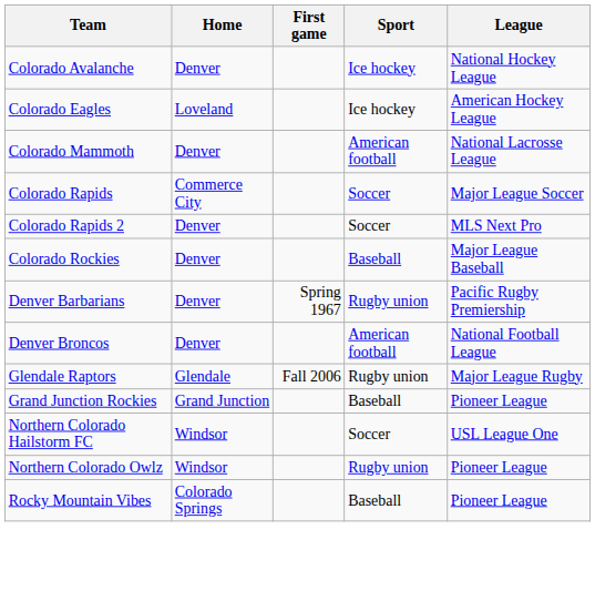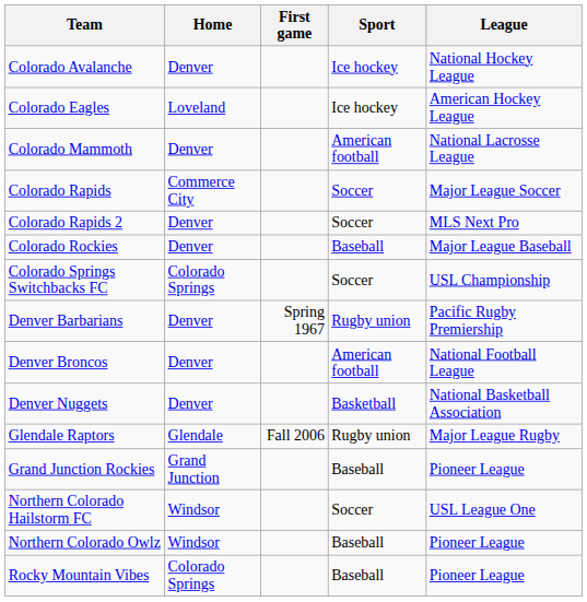+ row: Colorado Springs Switchbacks FC | Colorado Springs | Soccer | USL Championship
+ row: Denver Nuggets | Denver | Basketball | National Basketball Association
Northern Colorado Owlz | Sport: Rugby union -> Baseball
